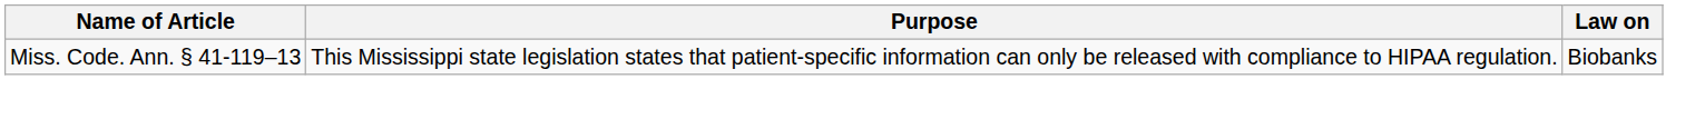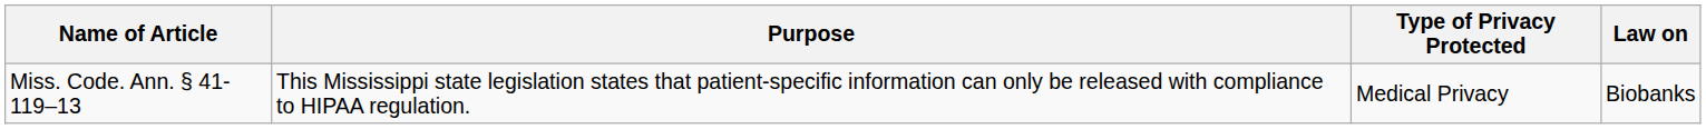+ column: Type of Privacy Protected | Medical Privacy
